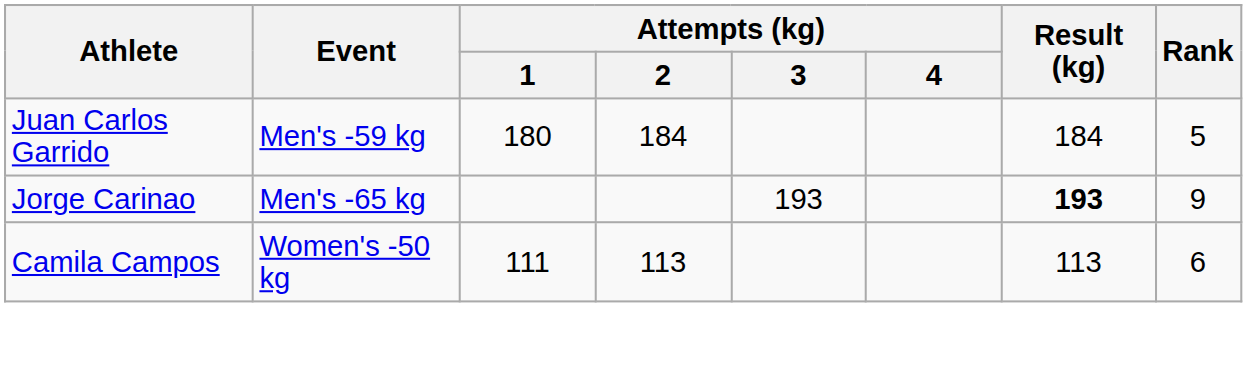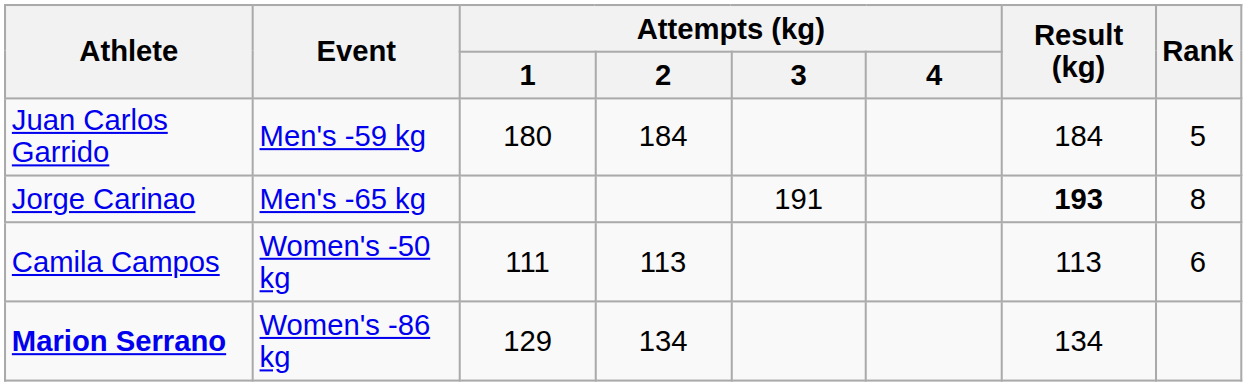Jorge Carinao | Attempts (kg) / 3: 193 -> 191
Jorge Carinao | Rank: 9 -> 8
+ row: Marion Serrano | Women's -86 kg | 129 | 134 | 134
